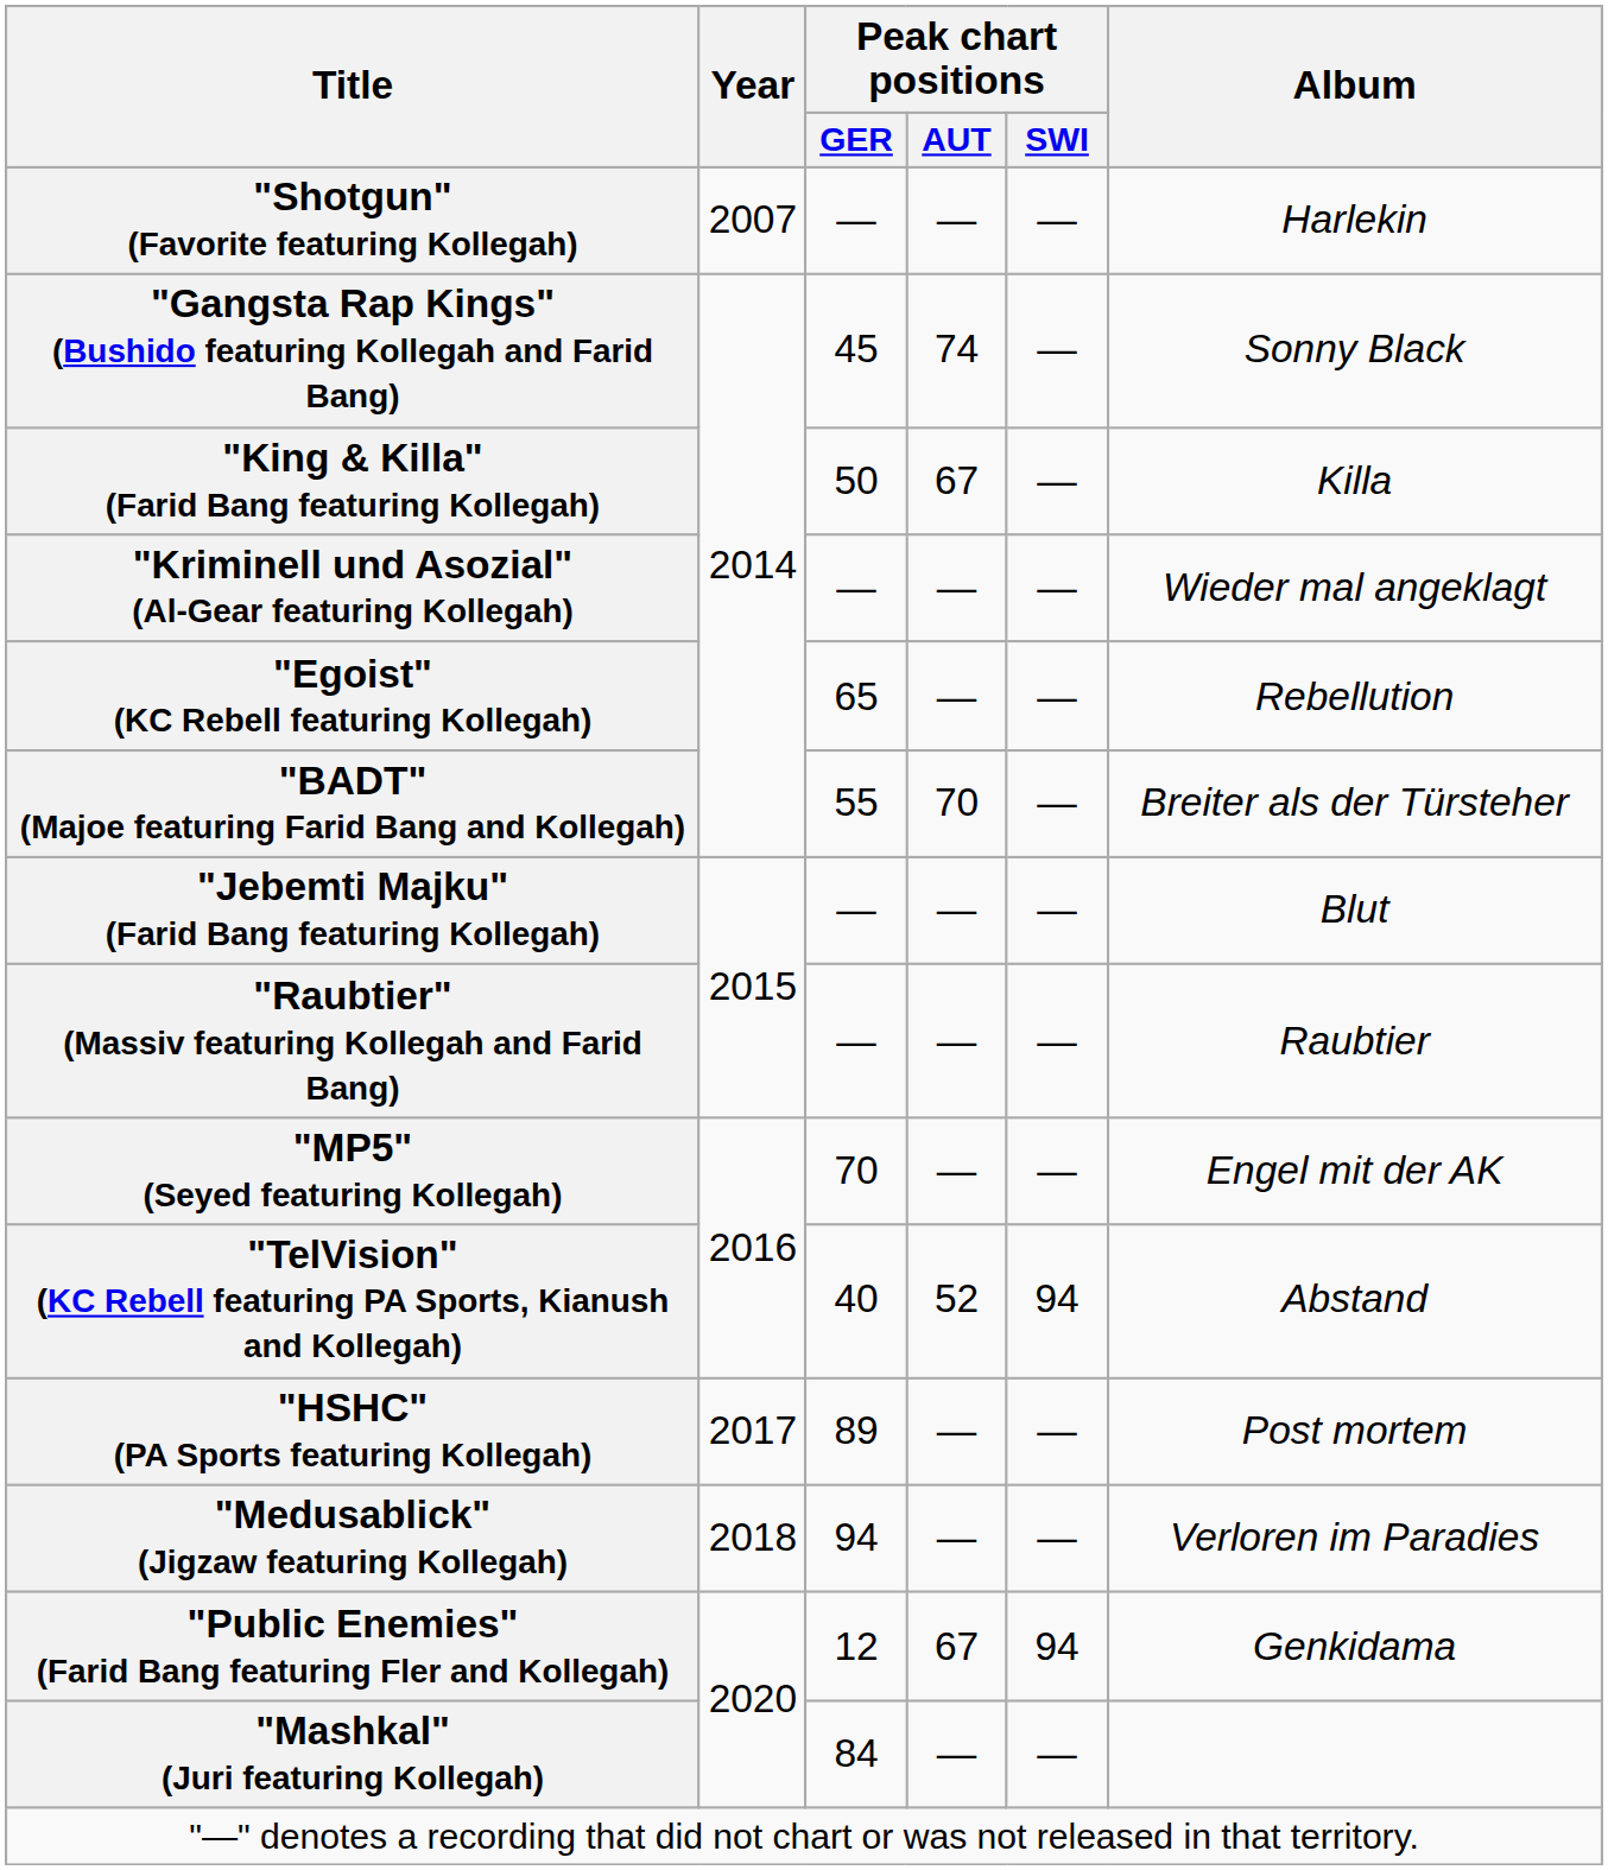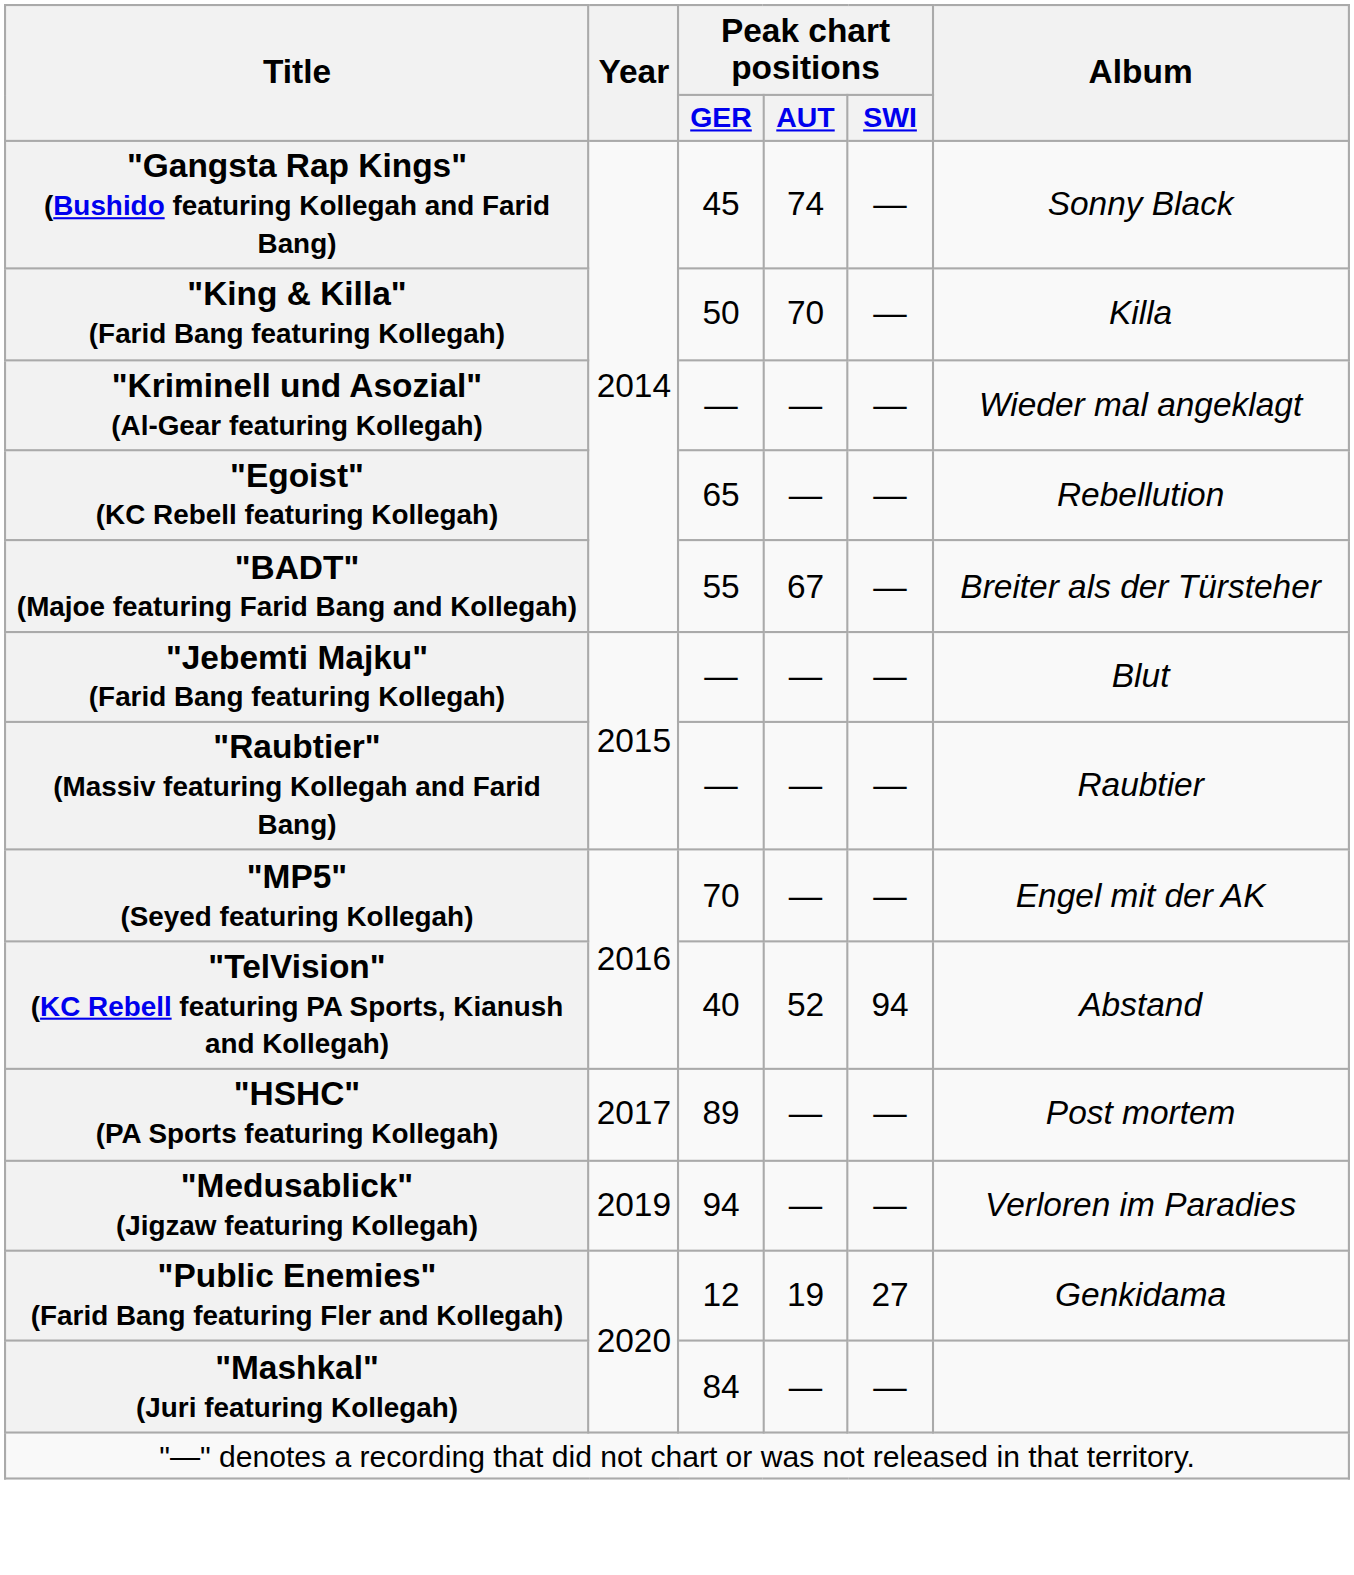- row: "Shotgun" (Favorite featuring Kollegah) | 2007 | — | — | — | Harlekin
"King & Killa" (Farid Bang featuring Kollegah) | Peak chart positions / AUT: 67 -> 70
"BADT" (Majoe featuring Farid Bang and Kollegah) | Peak chart positions / AUT: 70 -> 67
"Medusablick" (Jigzaw featuring Kollegah) | Year: 2018 -> 2019
"Public Enemies" (Farid Bang featuring Fler and Kollegah) | Peak chart positions / AUT: 67 -> 19
"Public Enemies" (Farid Bang featuring Fler and Kollegah) | Peak chart positions / SWI: 94 -> 27
